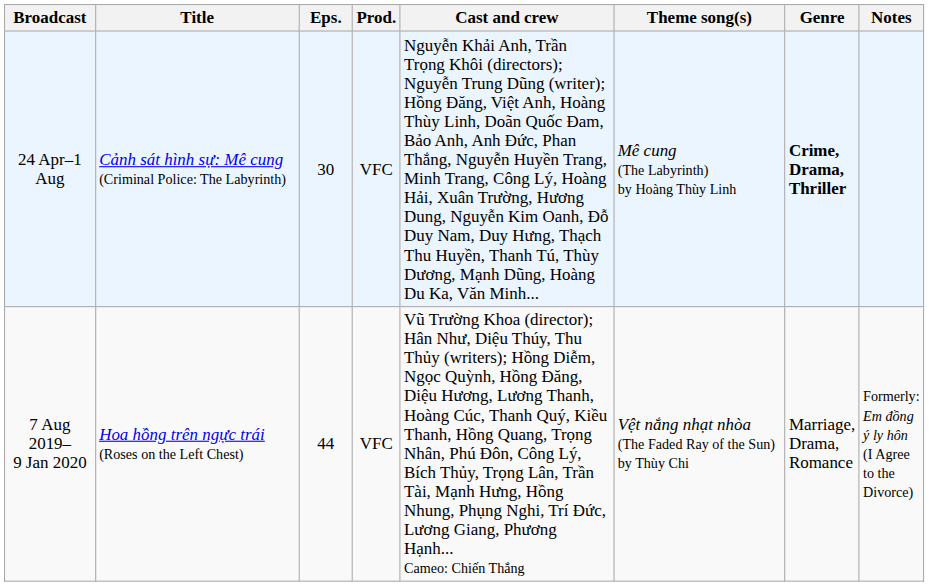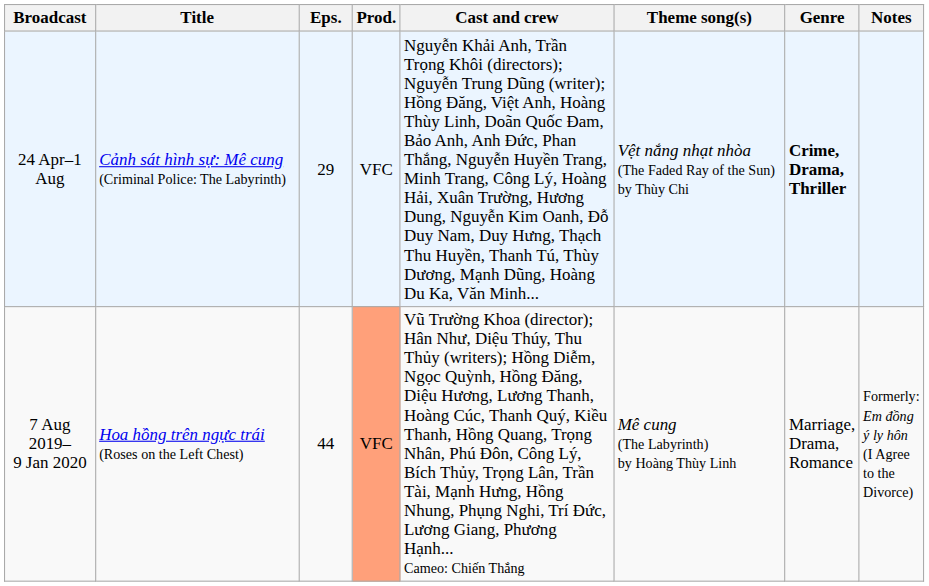24 Apr–1 Aug | Eps.: 30 -> 29
24 Apr–1 Aug | Theme song(s): Mê cung (The Labyrinth) by Hoàng Thùy Linh -> Vệt nắng nhạt nhòa (The Faded Ray of the Sun) by Thùy Chi
7 Aug 2019– 9 Jan 2020 | Prod.: no background -> lightsalmon background
7 Aug 2019– 9 Jan 2020 | Theme song(s): Vệt nắng nhạt nhòa (The Faded Ray of the Sun) by Thùy Chi -> Mê cung (The Labyrinth) by Hoàng Thùy Linh
